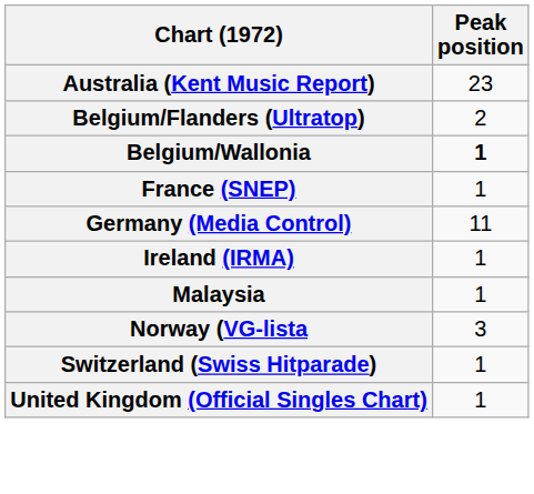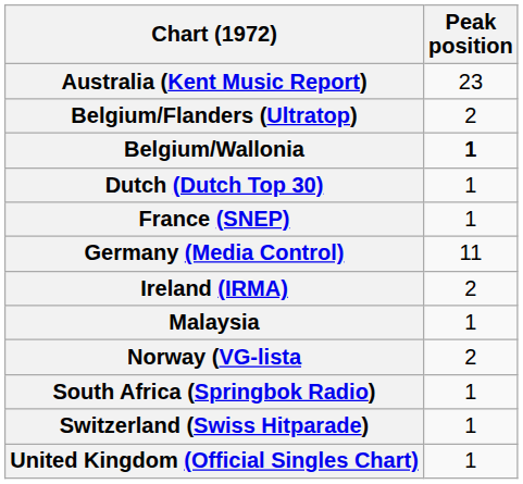+ row: Dutch (Dutch Top 30) | 1
Ireland (IRMA) | Peak position: 1 -> 2
Norway (VG-lista | Peak position: 3 -> 2
+ row: South Africa (Springbok Radio) | 1
